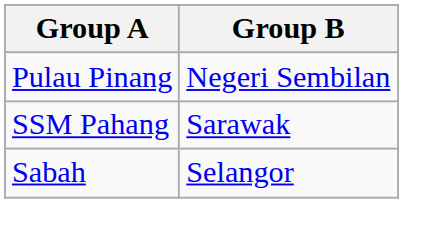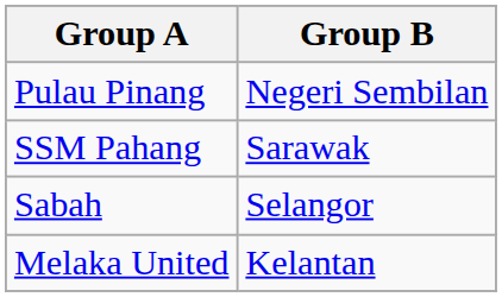+ row: Melaka United | Kelantan
